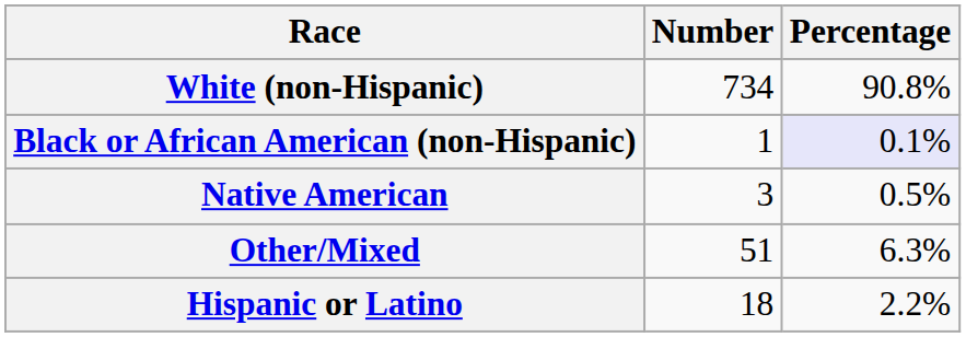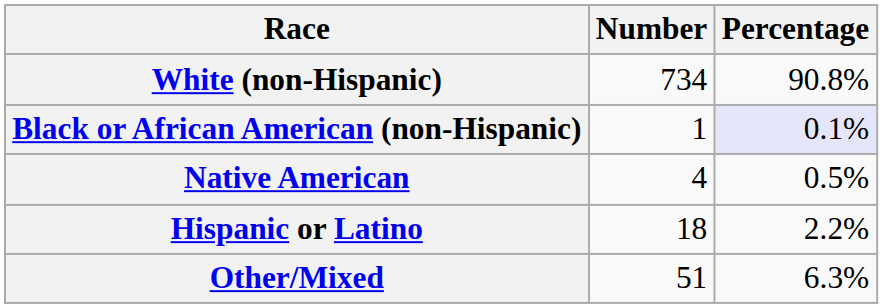Native American | Number: 3 -> 4
rows swapped: Other/Mixed <-> Hispanic or Latino
